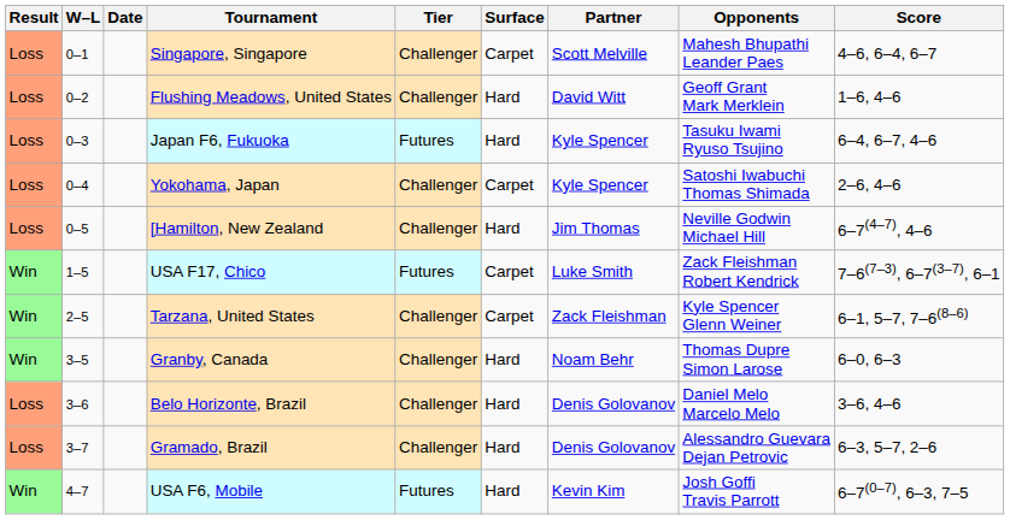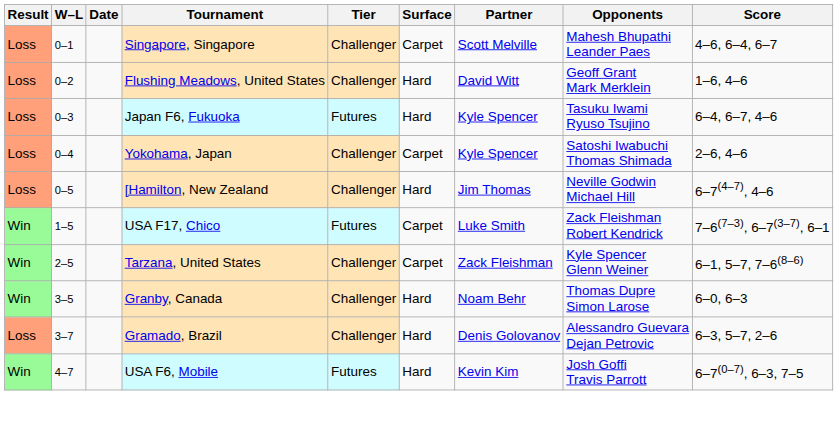- row: Loss | 3–6 | Belo Horizonte, Brazil | Challenger | Hard | Denis Golovanov | Daniel Melo Marcelo Melo | 3–6, 4–6
